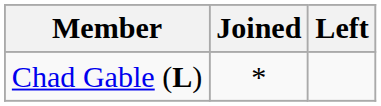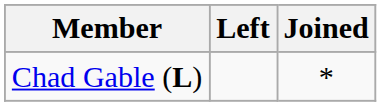columns swapped: Joined <-> Left
